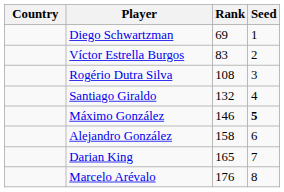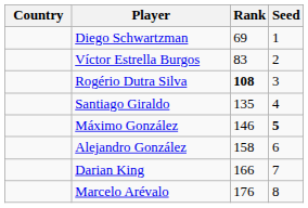Rogério Dutra Silva | Rank: normal -> bold
Santiago Giraldo | Rank: 132 -> 135
Darian King | Rank: 165 -> 166
